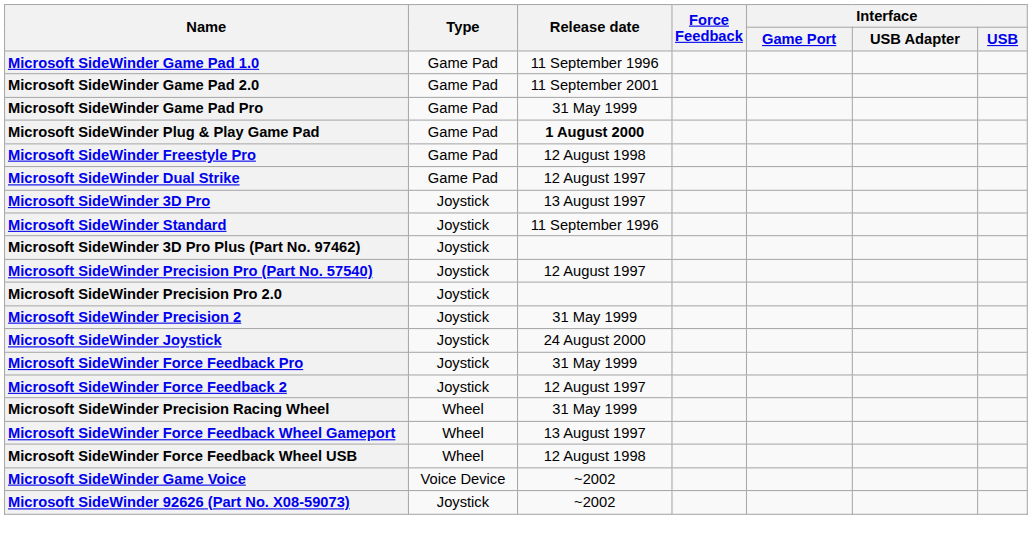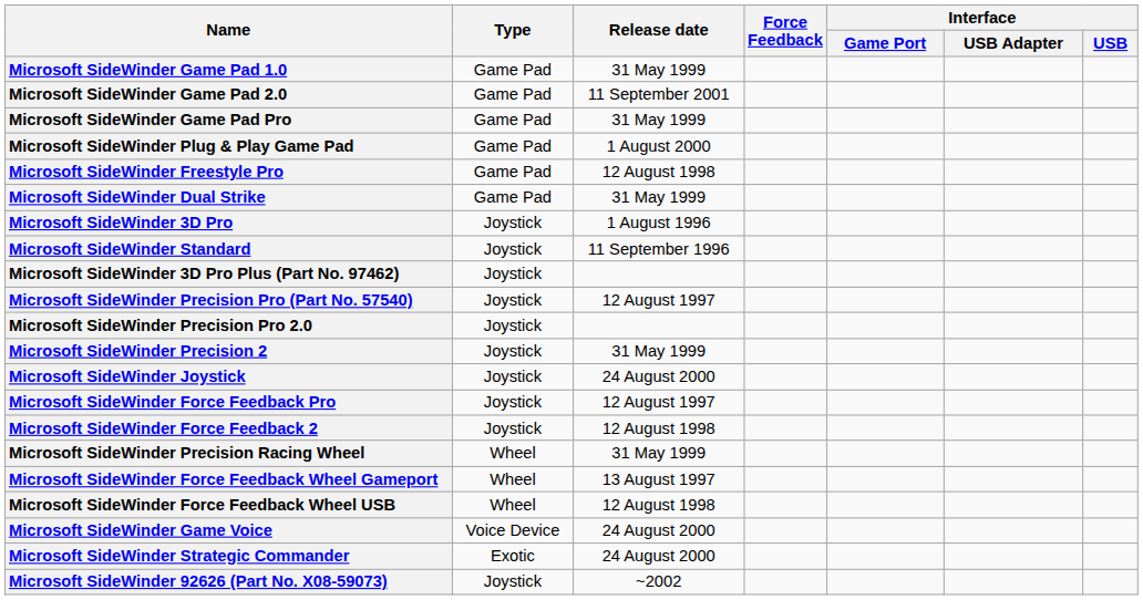Microsoft SideWinder Game Pad 1.0 | Release date: 11 September 1996 -> 31 May 1999
Microsoft SideWinder Plug & Play Game Pad | Release date: bold -> normal
Microsoft SideWinder Dual Strike | Release date: 12 August 1997 -> 31 May 1999
Microsoft SideWinder 3D Pro | Release date: 13 August 1997 -> 1 August 1996
Microsoft SideWinder Force Feedback Pro | Release date: 31 May 1999 -> 12 August 1997
Microsoft SideWinder Force Feedback 2 | Release date: 12 August 1997 -> 12 August 1998
Microsoft SideWinder Game Voice | Release date: ~2002 -> 24 August 2000
+ row: Microsoft SideWinder Strategic Commander | Exotic | 24 August 2000
